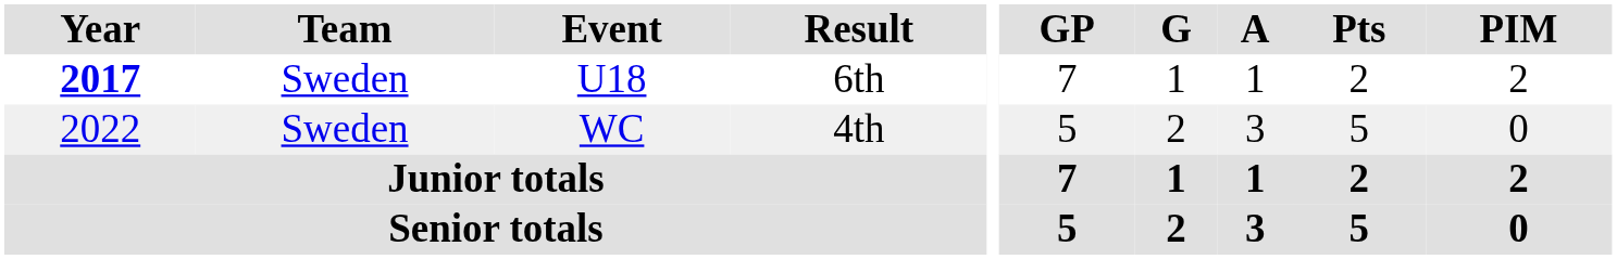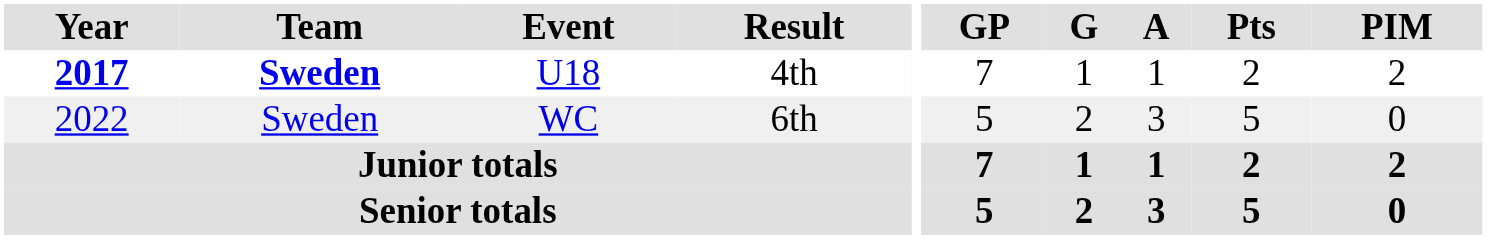U18 | Team: normal -> bold
U18 | Result: 6th -> 4th
WC | Result: 4th -> 6th
